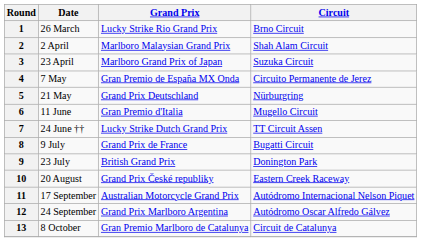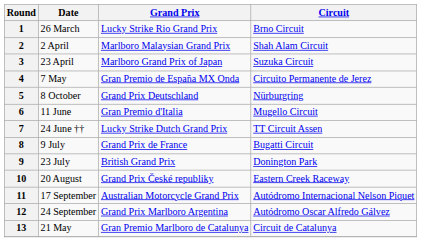5 | Date: 21 May -> 8 October
13 | Date: 8 October -> 21 May
